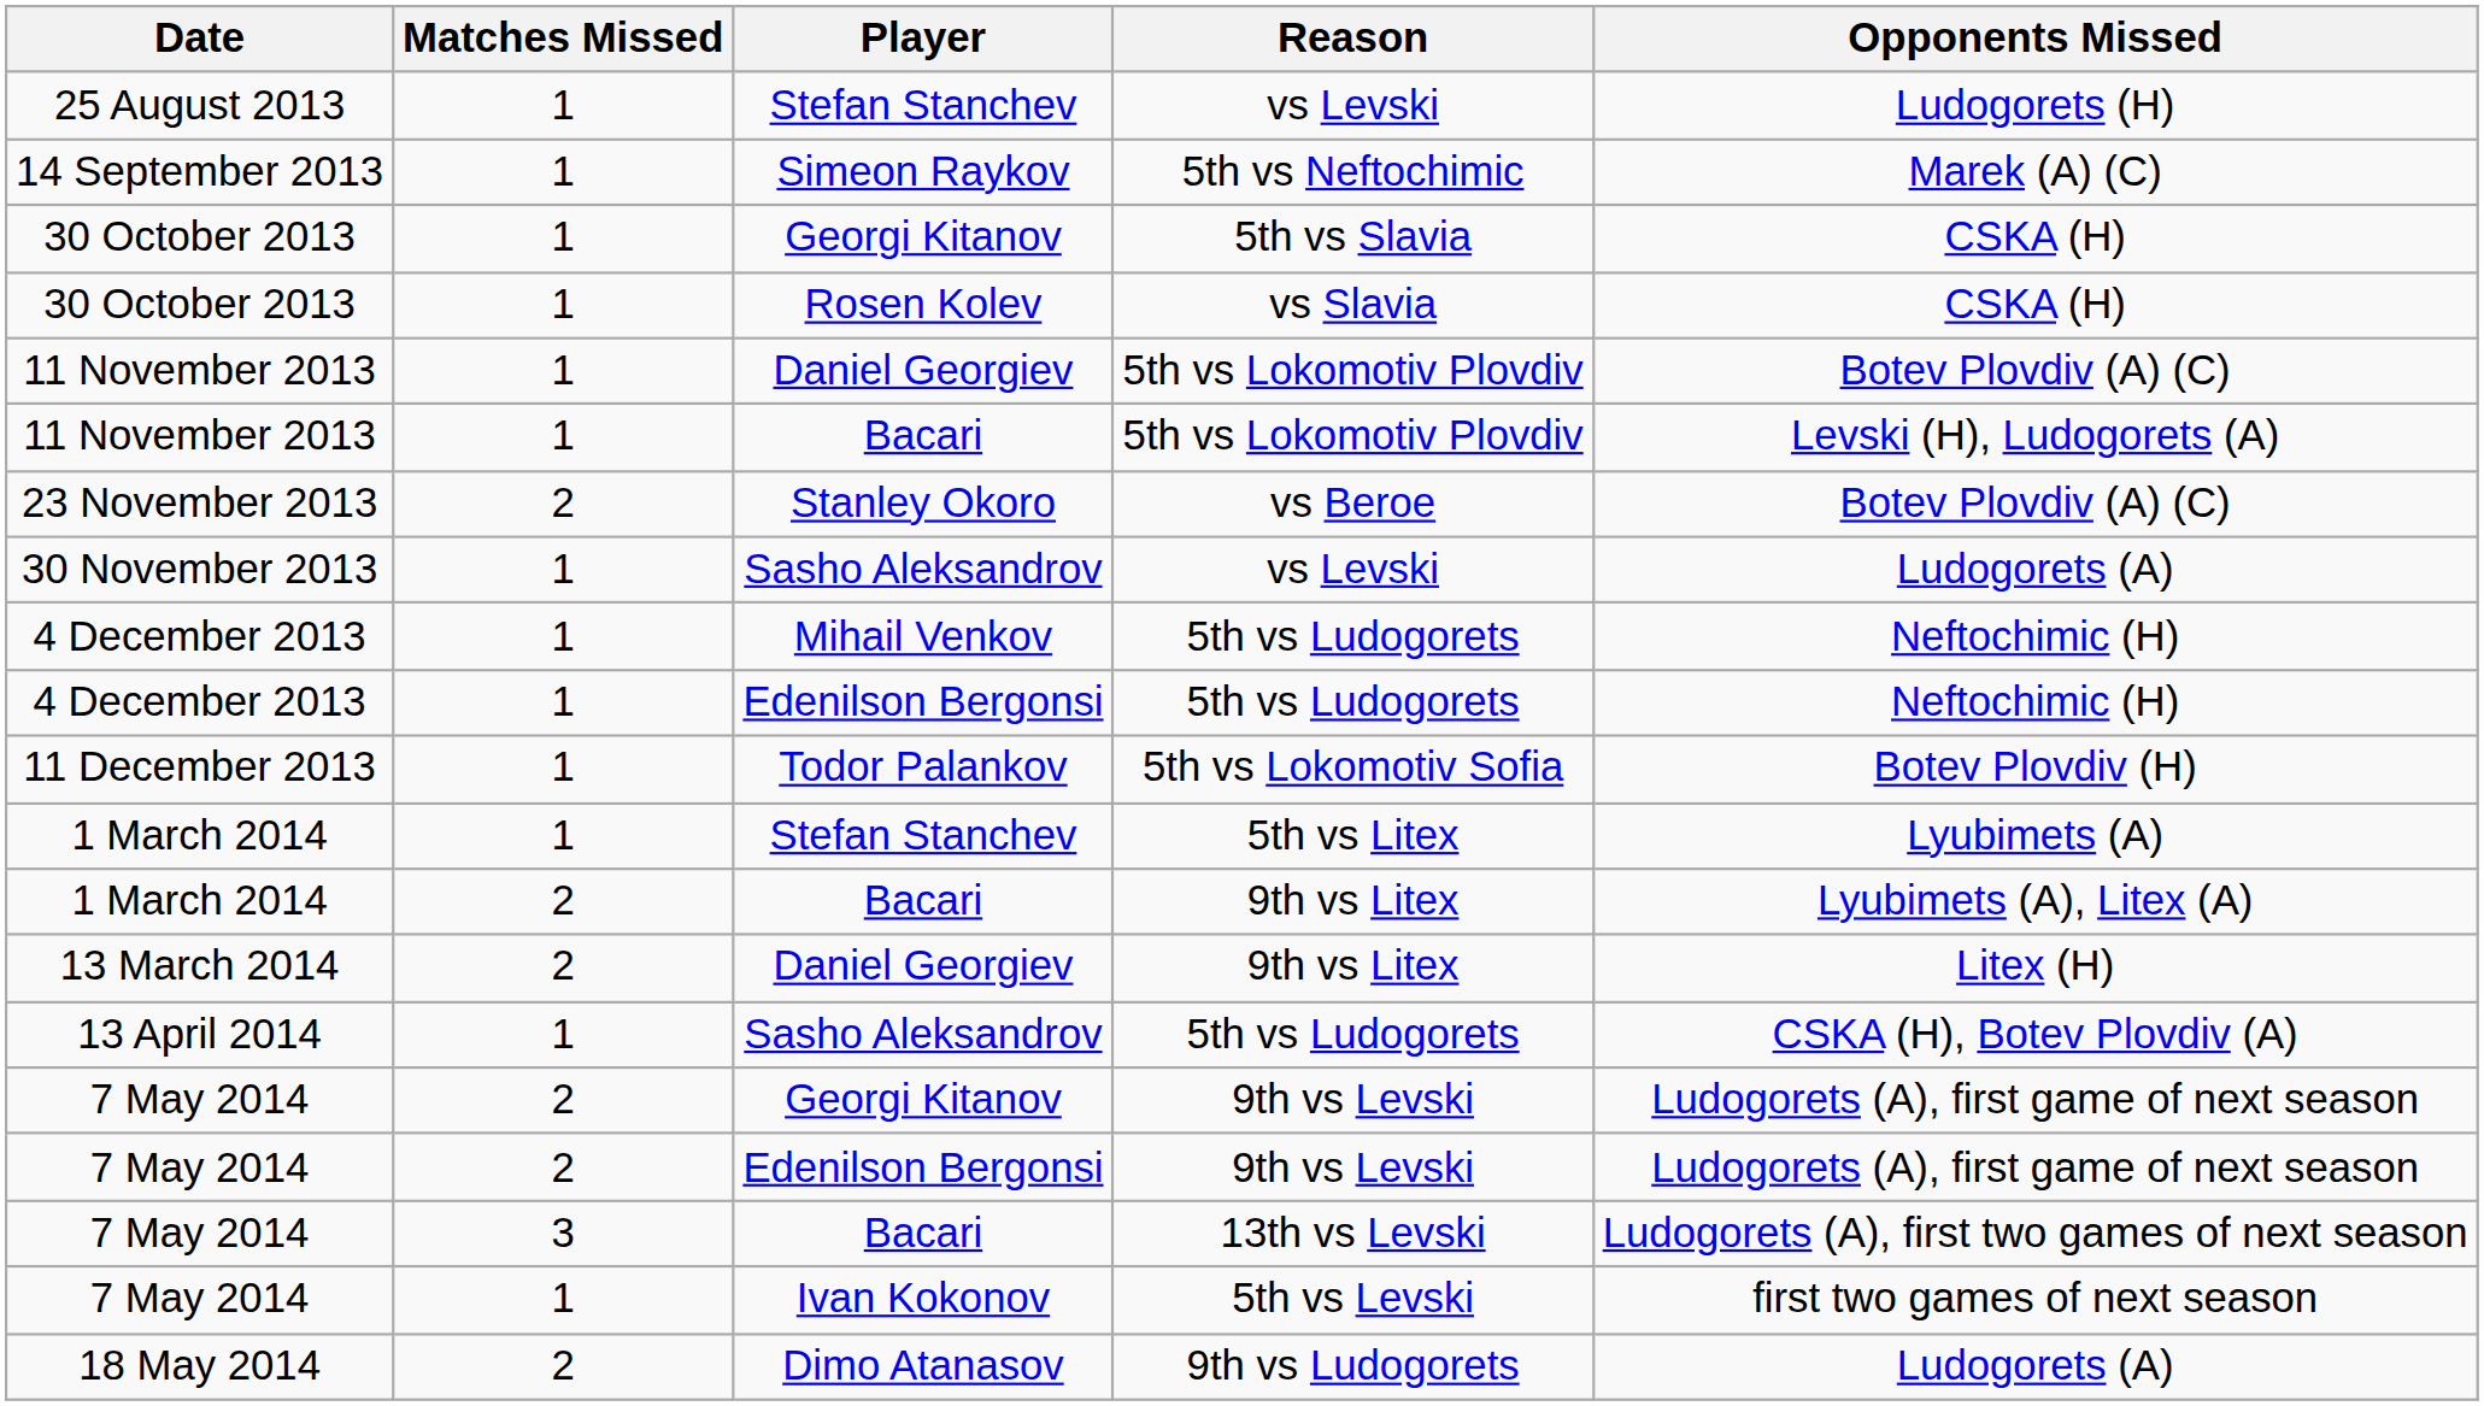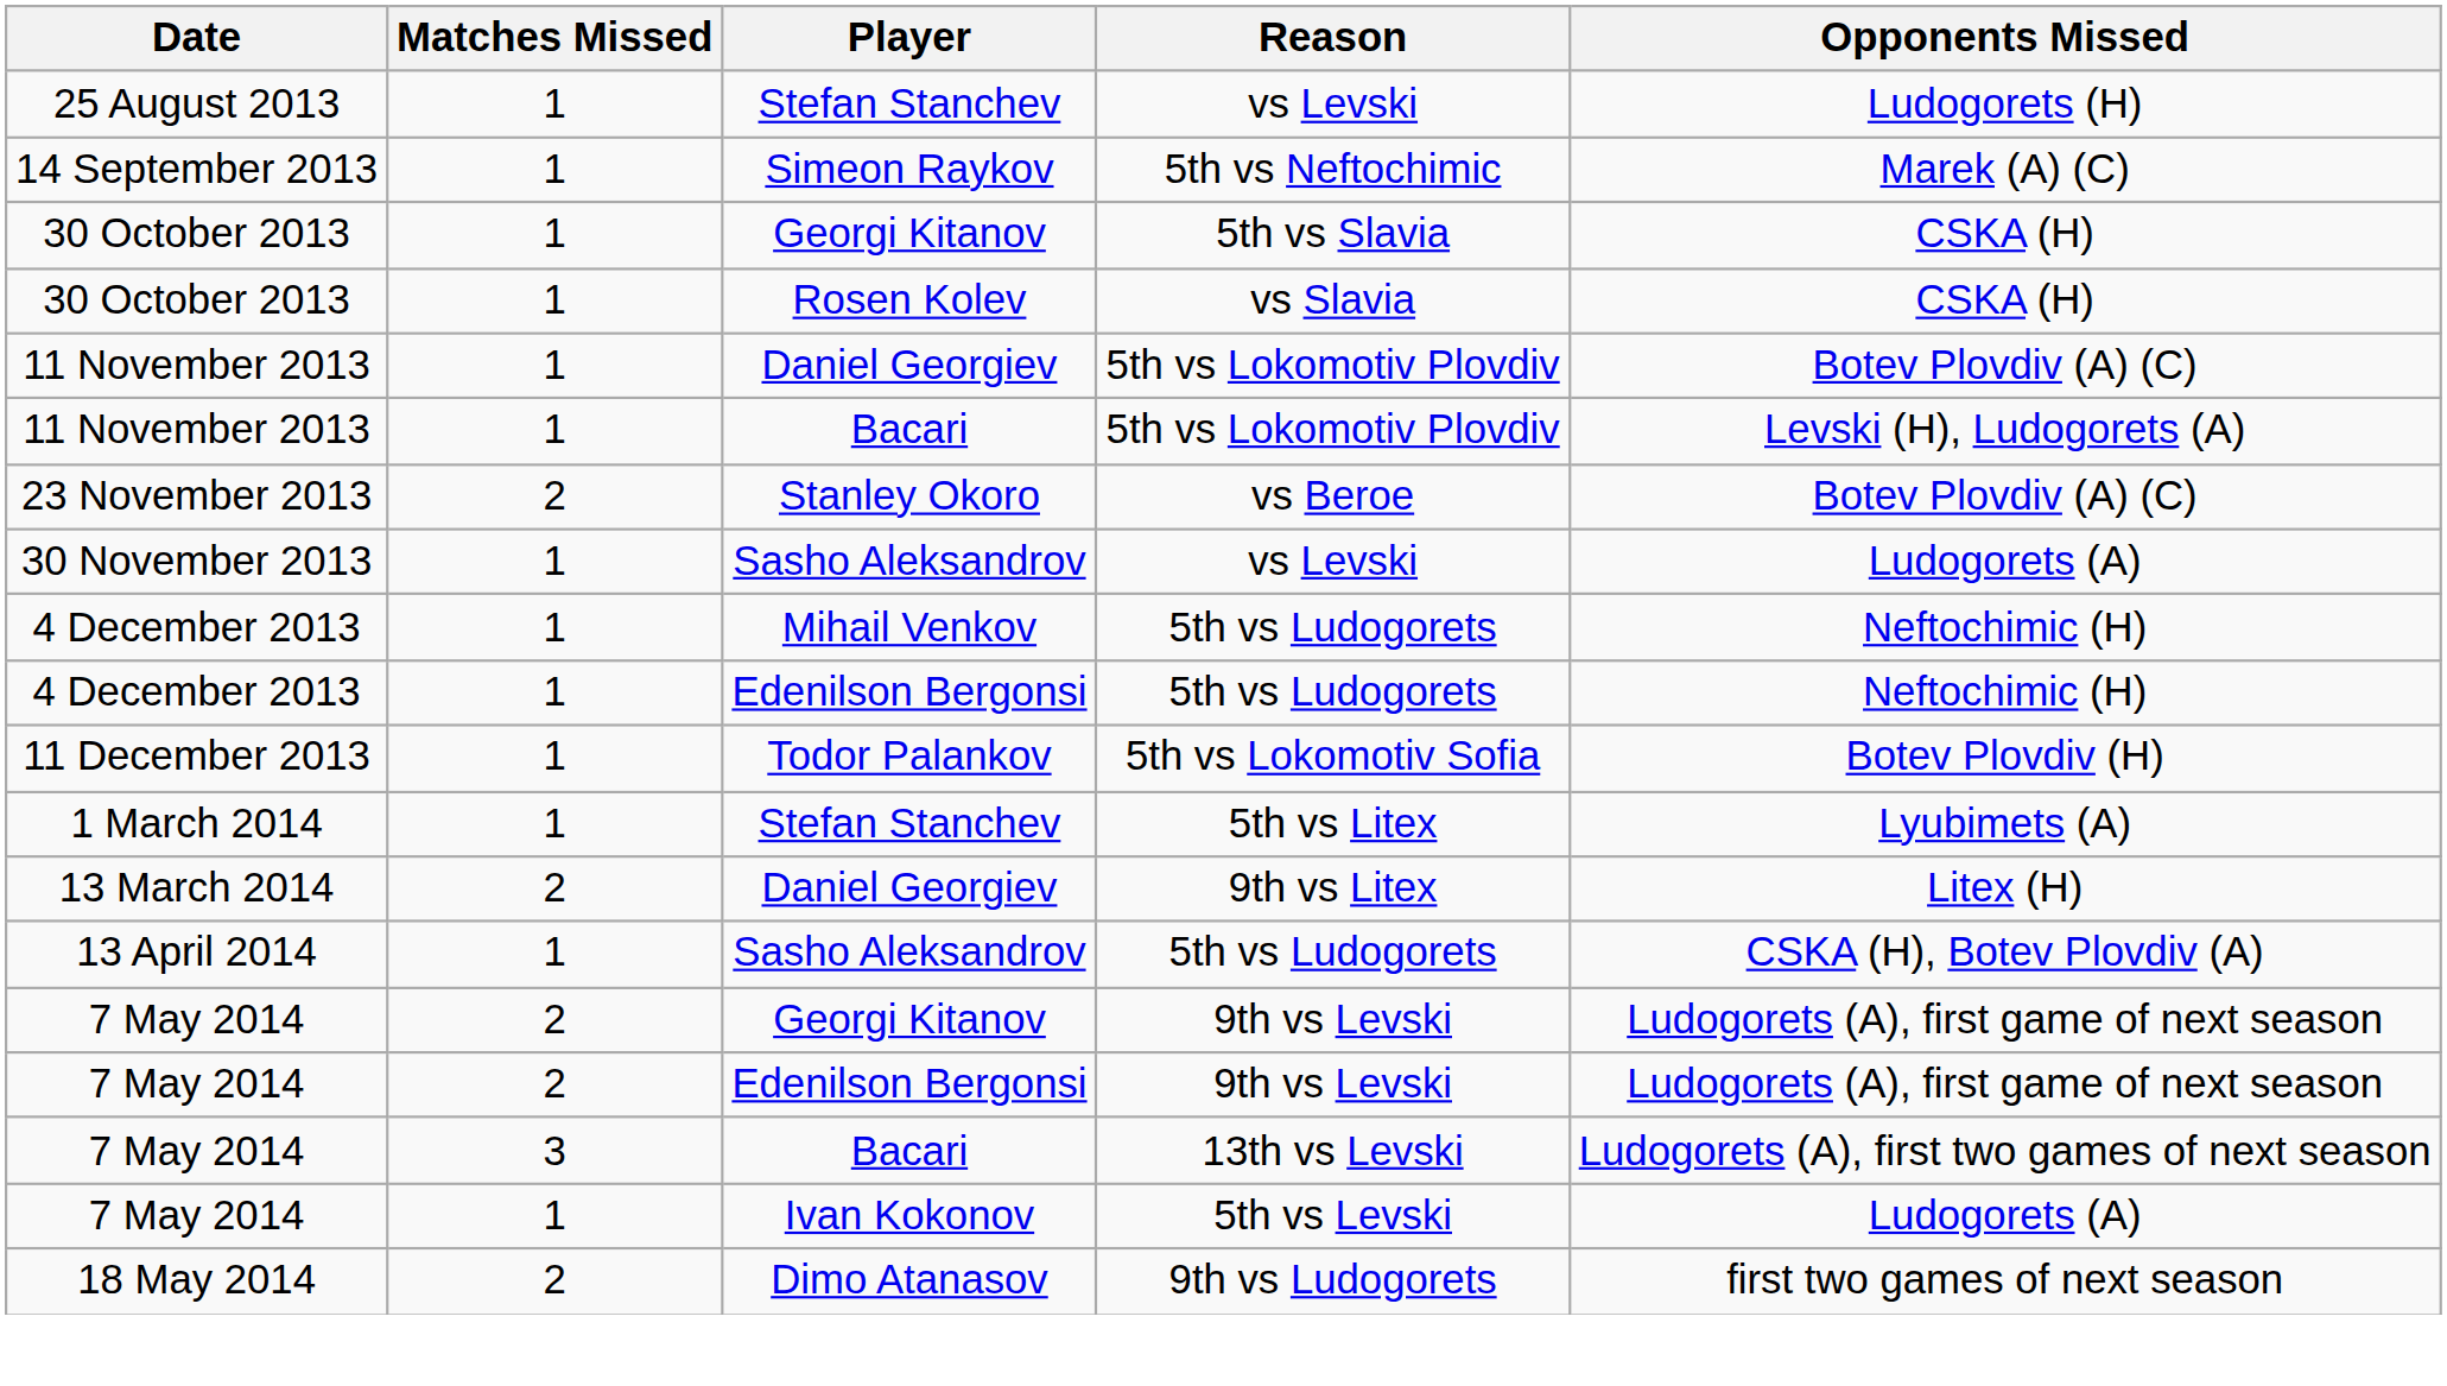- row: 1 March 2014 | 2 | Bacari | 9th vs Litex | Lyubimets (A), Litex (A)
5th vs Levski | Opponents Missed: first two games of next season -> Ludogorets (A)
9th vs Ludogorets | Opponents Missed: Ludogorets (A) -> first two games of next season
